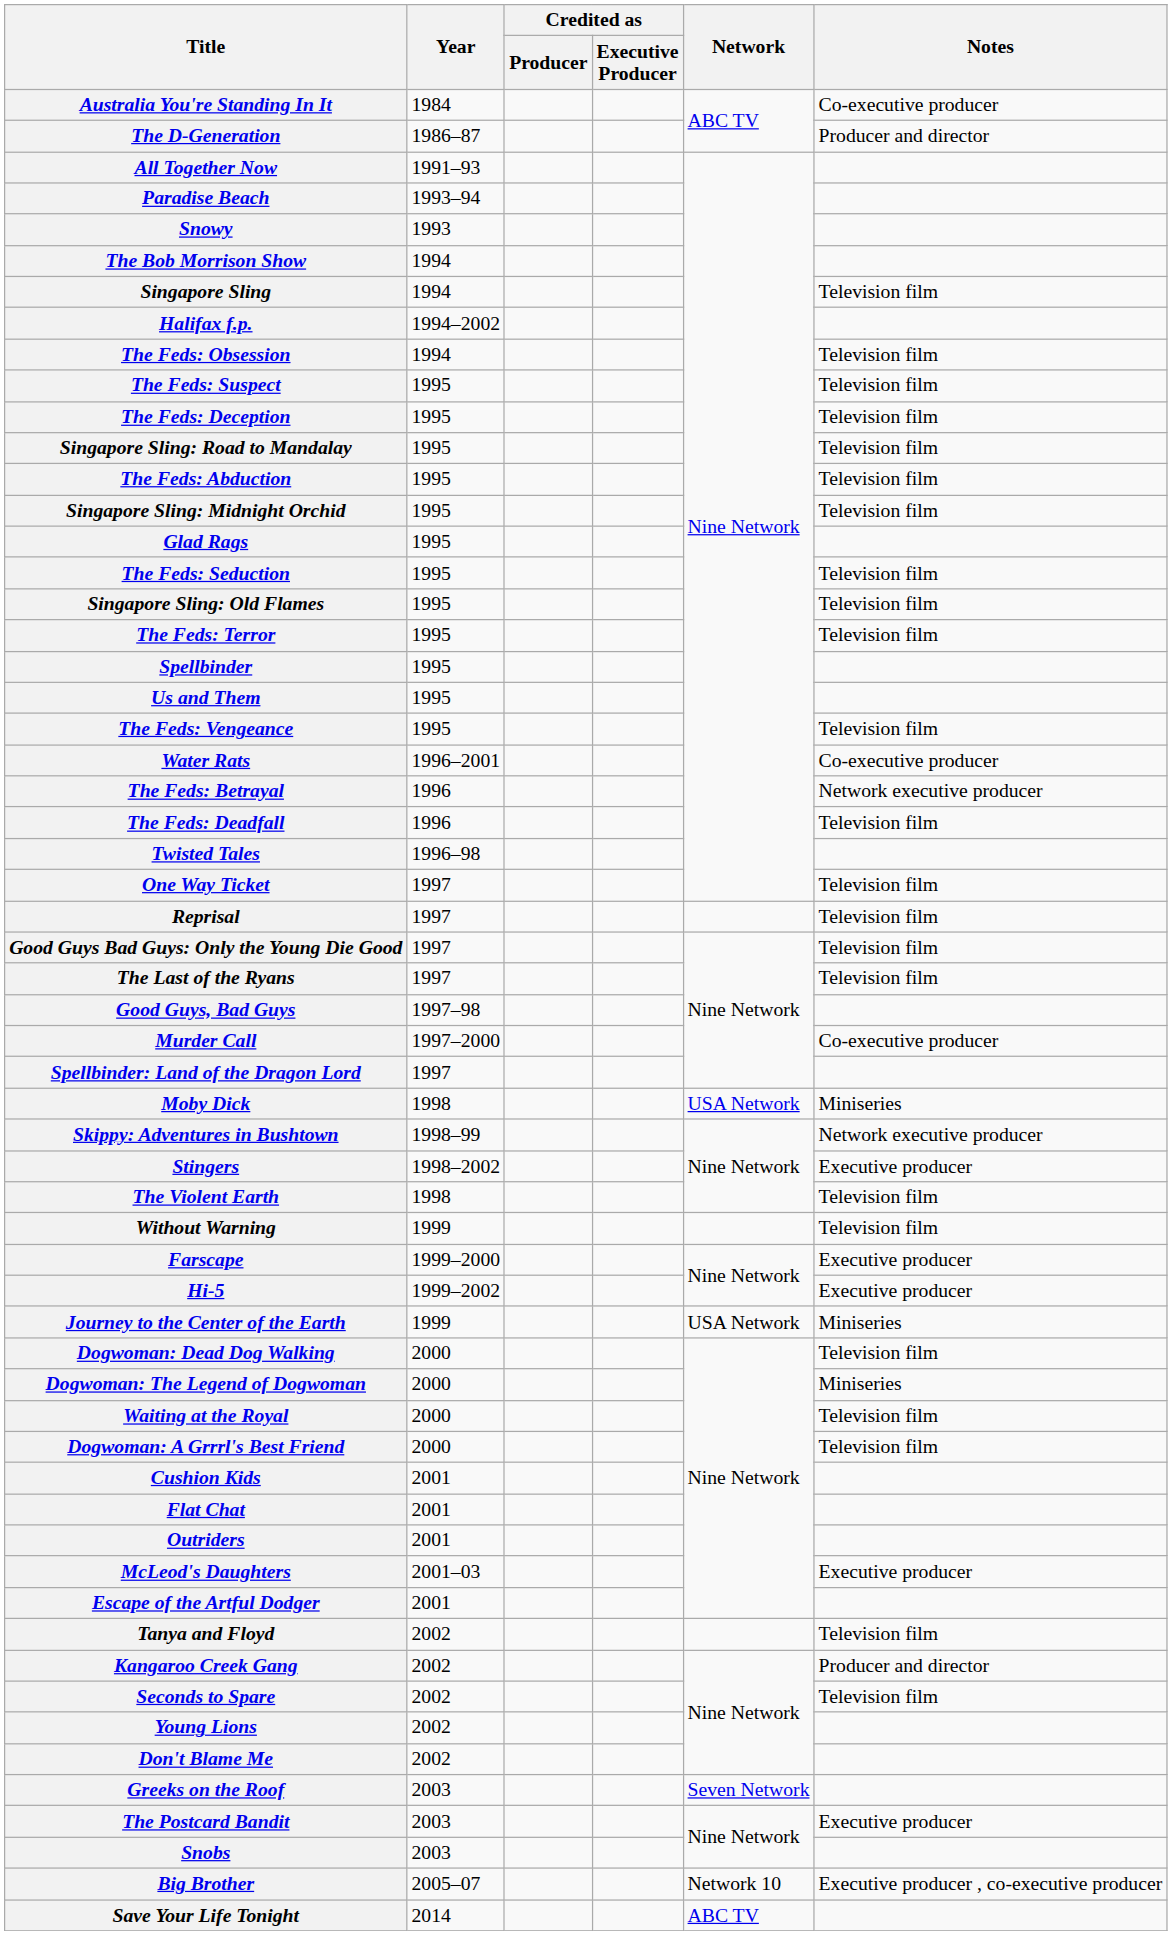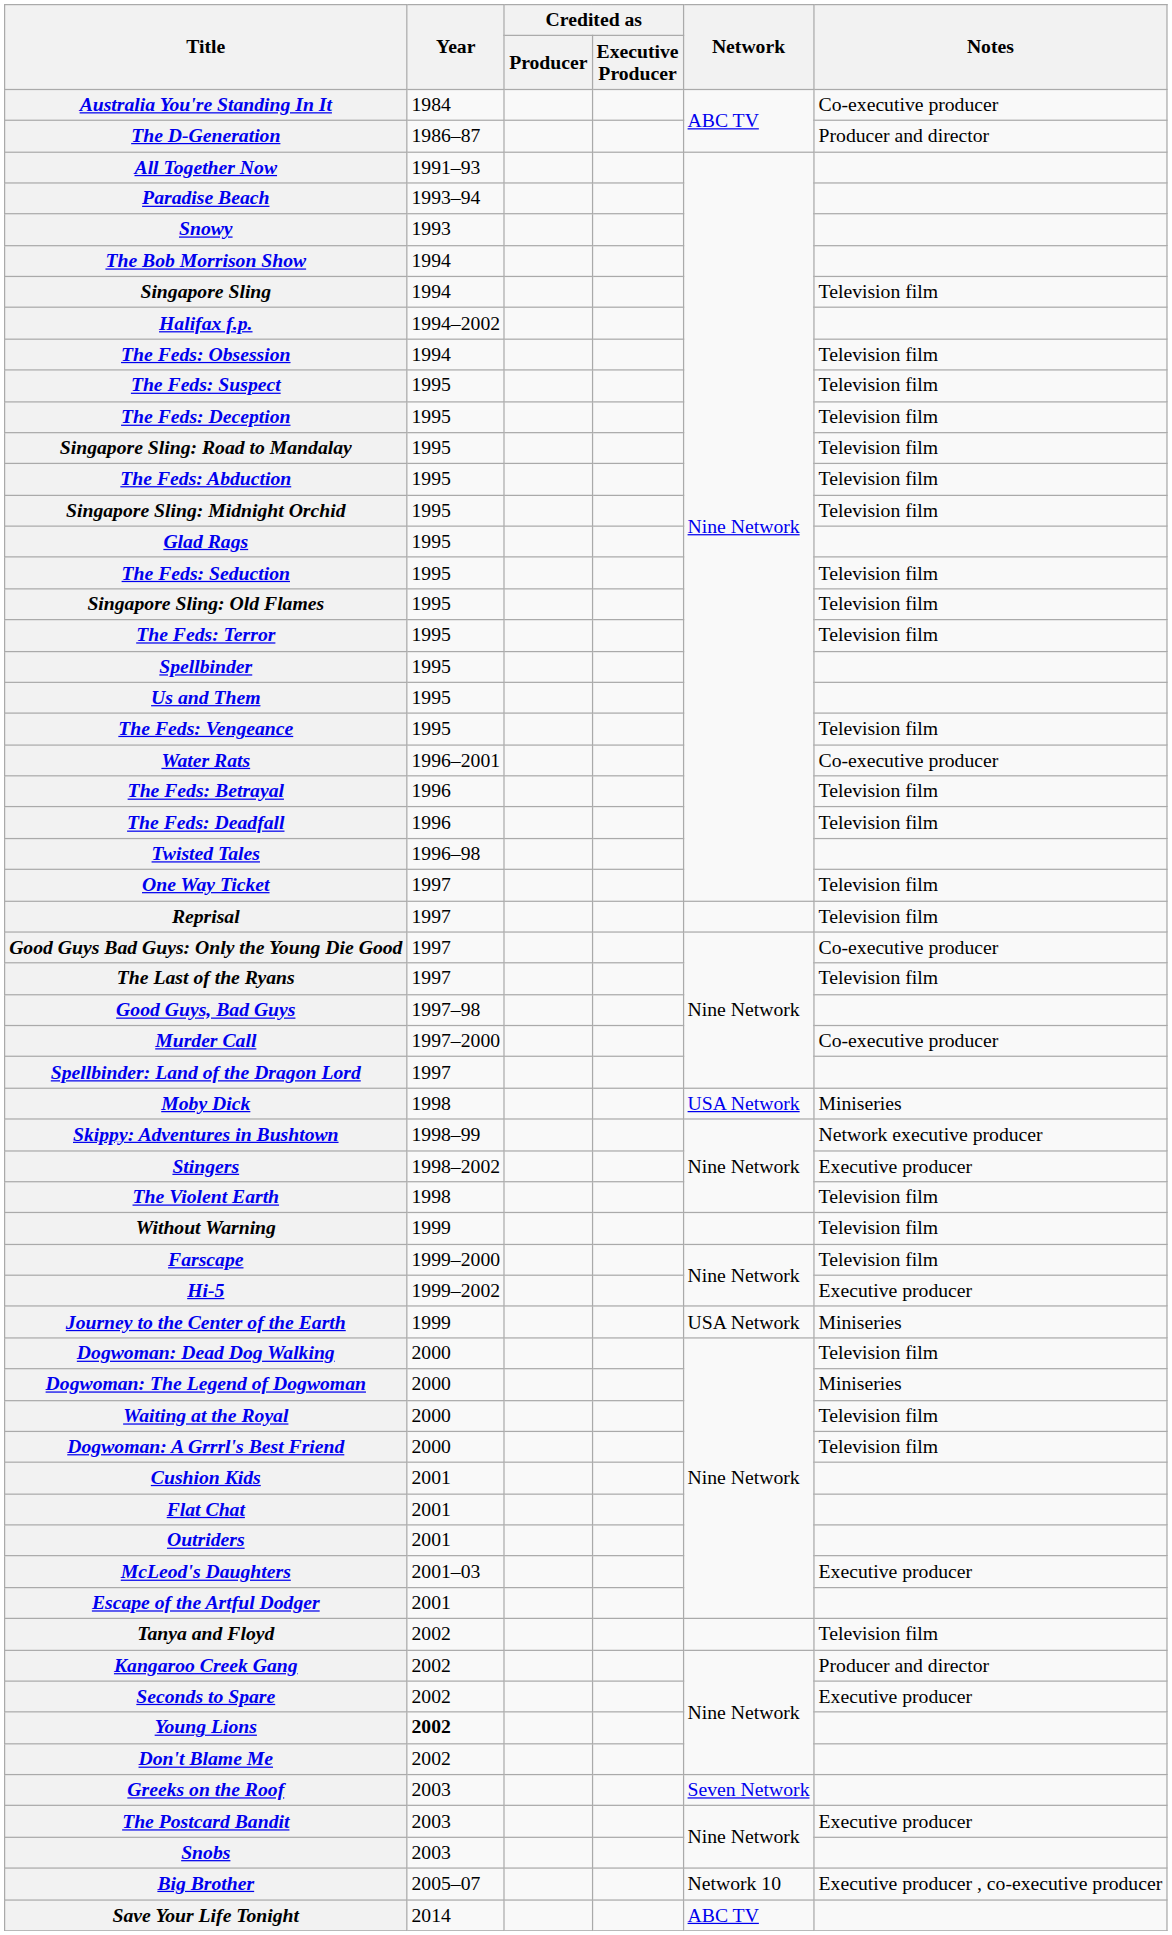The Feds: Betrayal | Notes: Network executive producer -> Television film
Good Guys Bad Guys: Only the Young Die Good | Notes: Television film -> Co-executive producer
Farscape | Notes: Executive producer -> Television film
Seconds to Spare | Notes: Television film -> Executive producer
Young Lions | Year: normal -> bold
